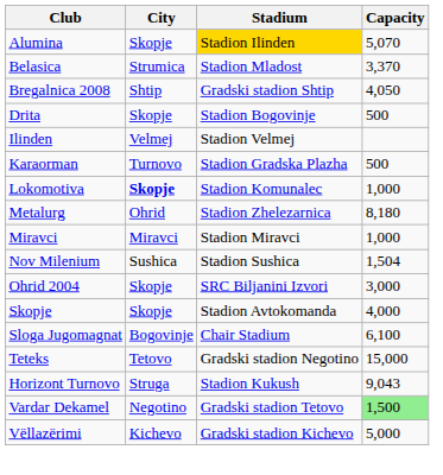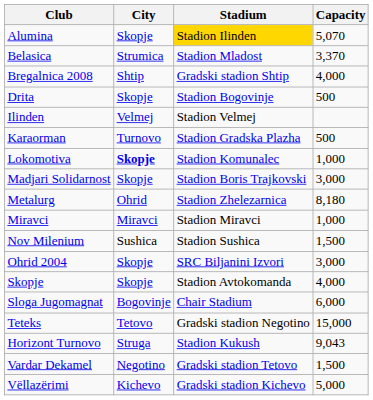Bregalnica 2008 | Capacity: 4,050 -> 4,000
+ row: Madjari Solidarnost | Skopje | Stadion Boris Trajkovski | 3,000
Nov Milenium | Capacity: 1,504 -> 1,500
Sloga Jugomagnat | Capacity: 6,100 -> 6,000
Vardar Dekamel | Capacity: lightgreen background -> no background
